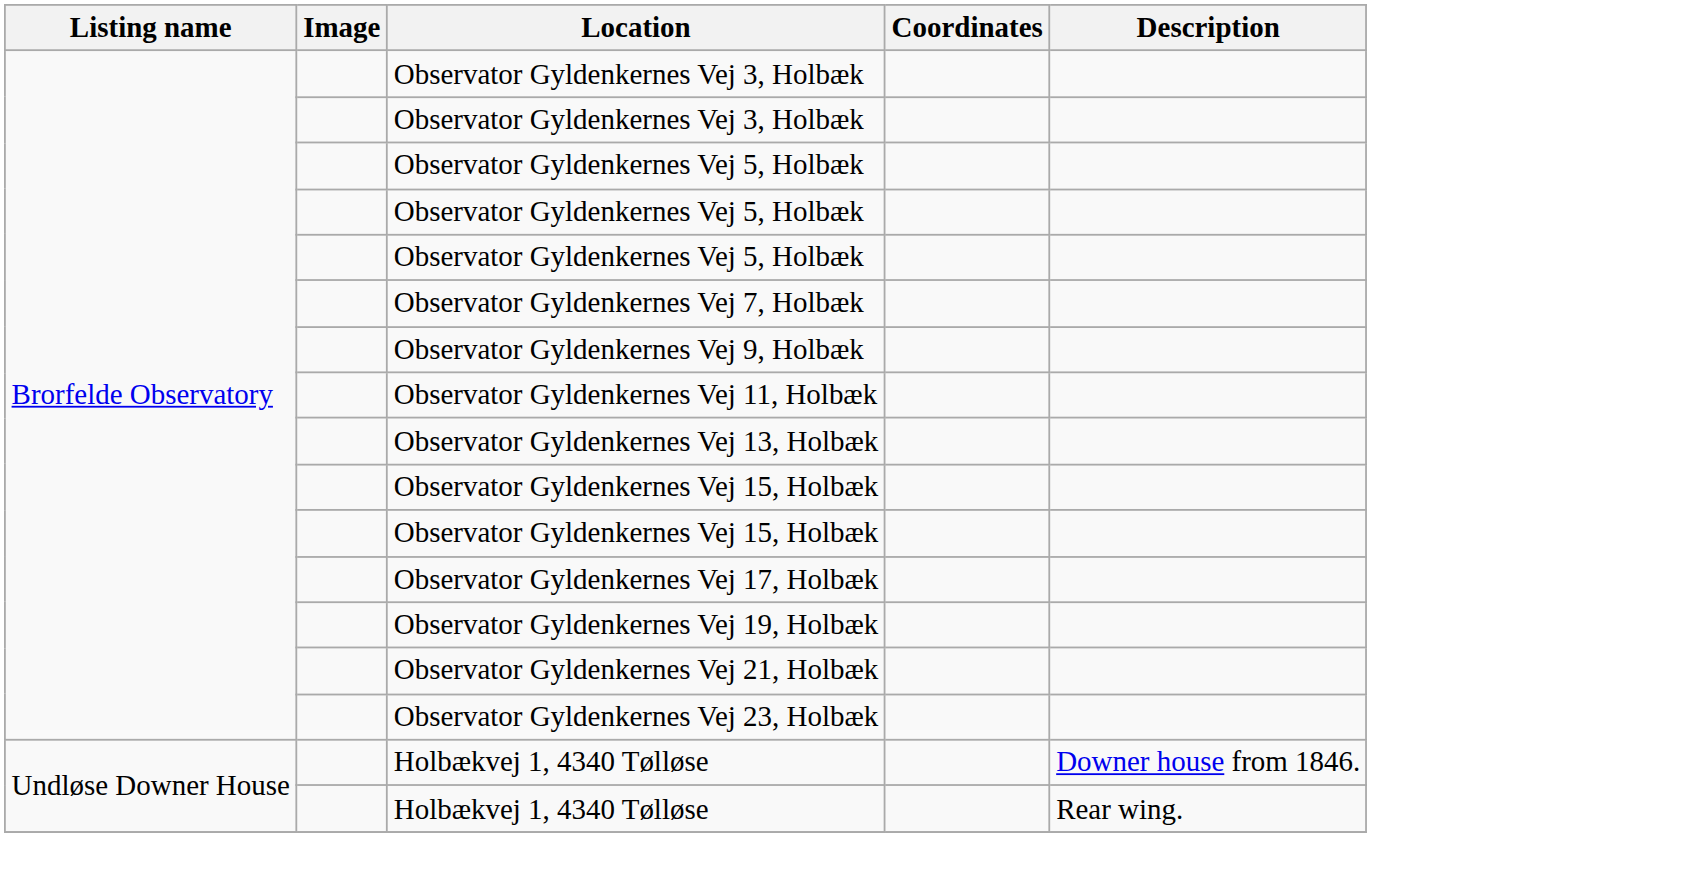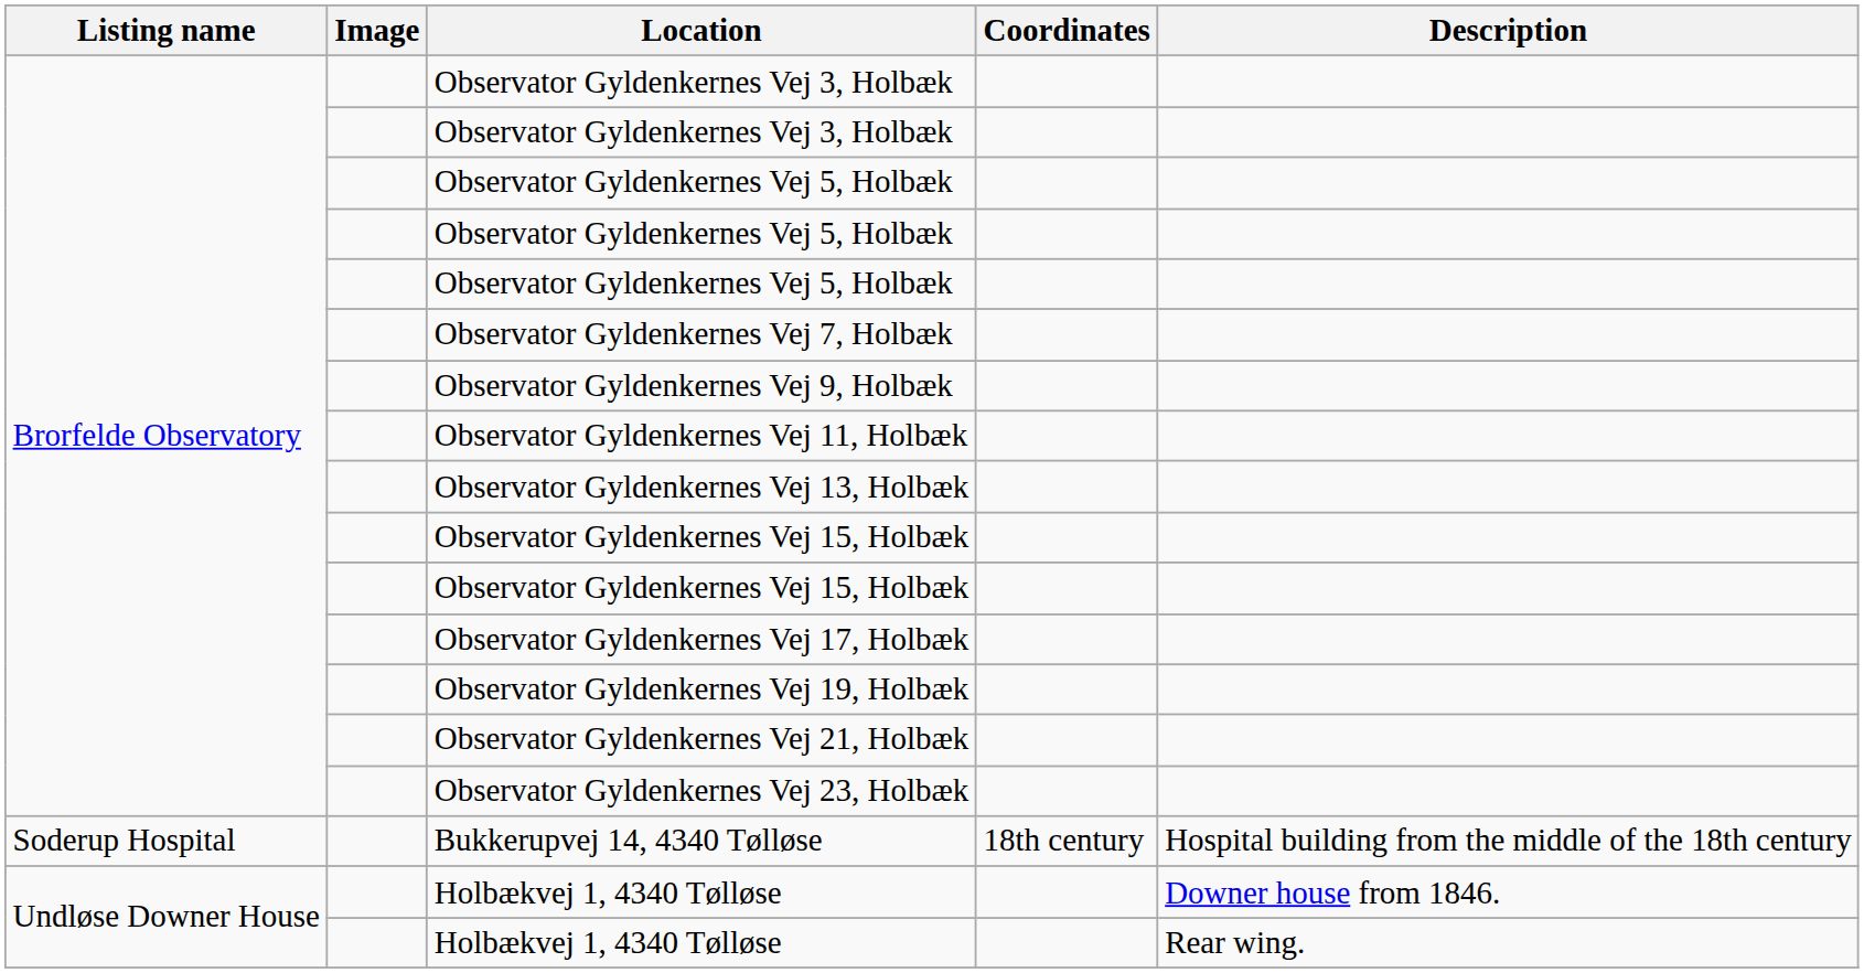+ row: Soderup Hospital | Bukkerupvej 14, 4340 Tølløse | 18th century | Hospital building from the middle of the 18th century
